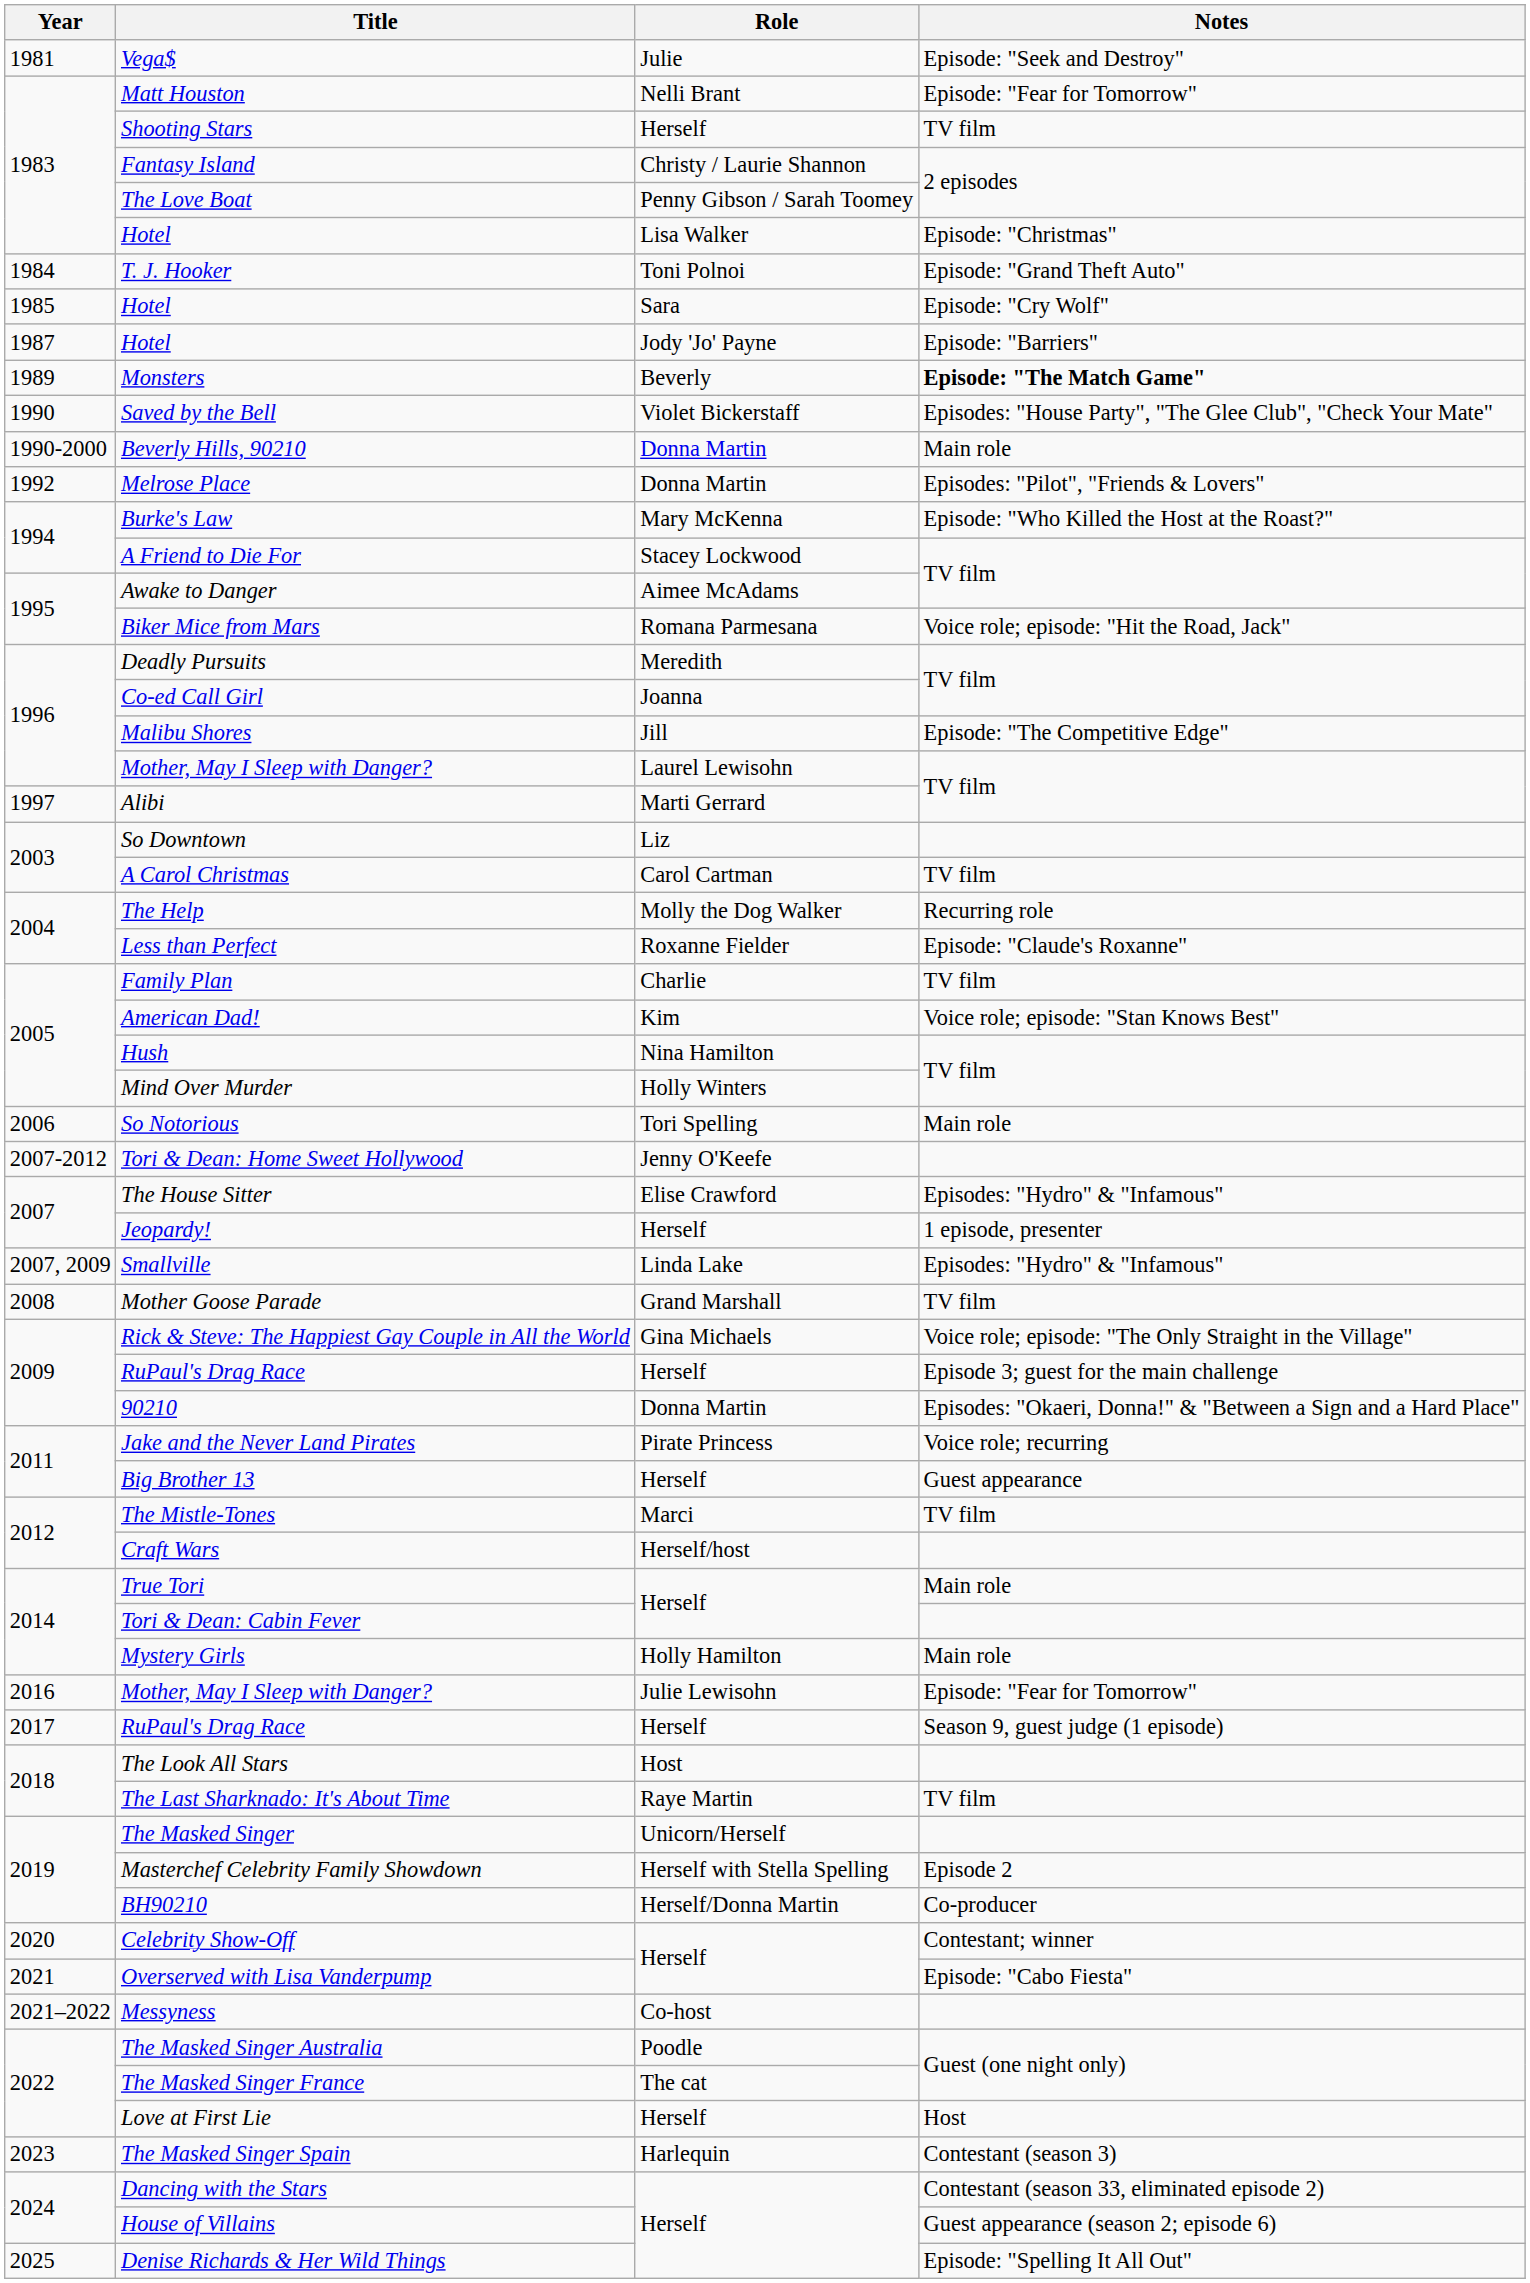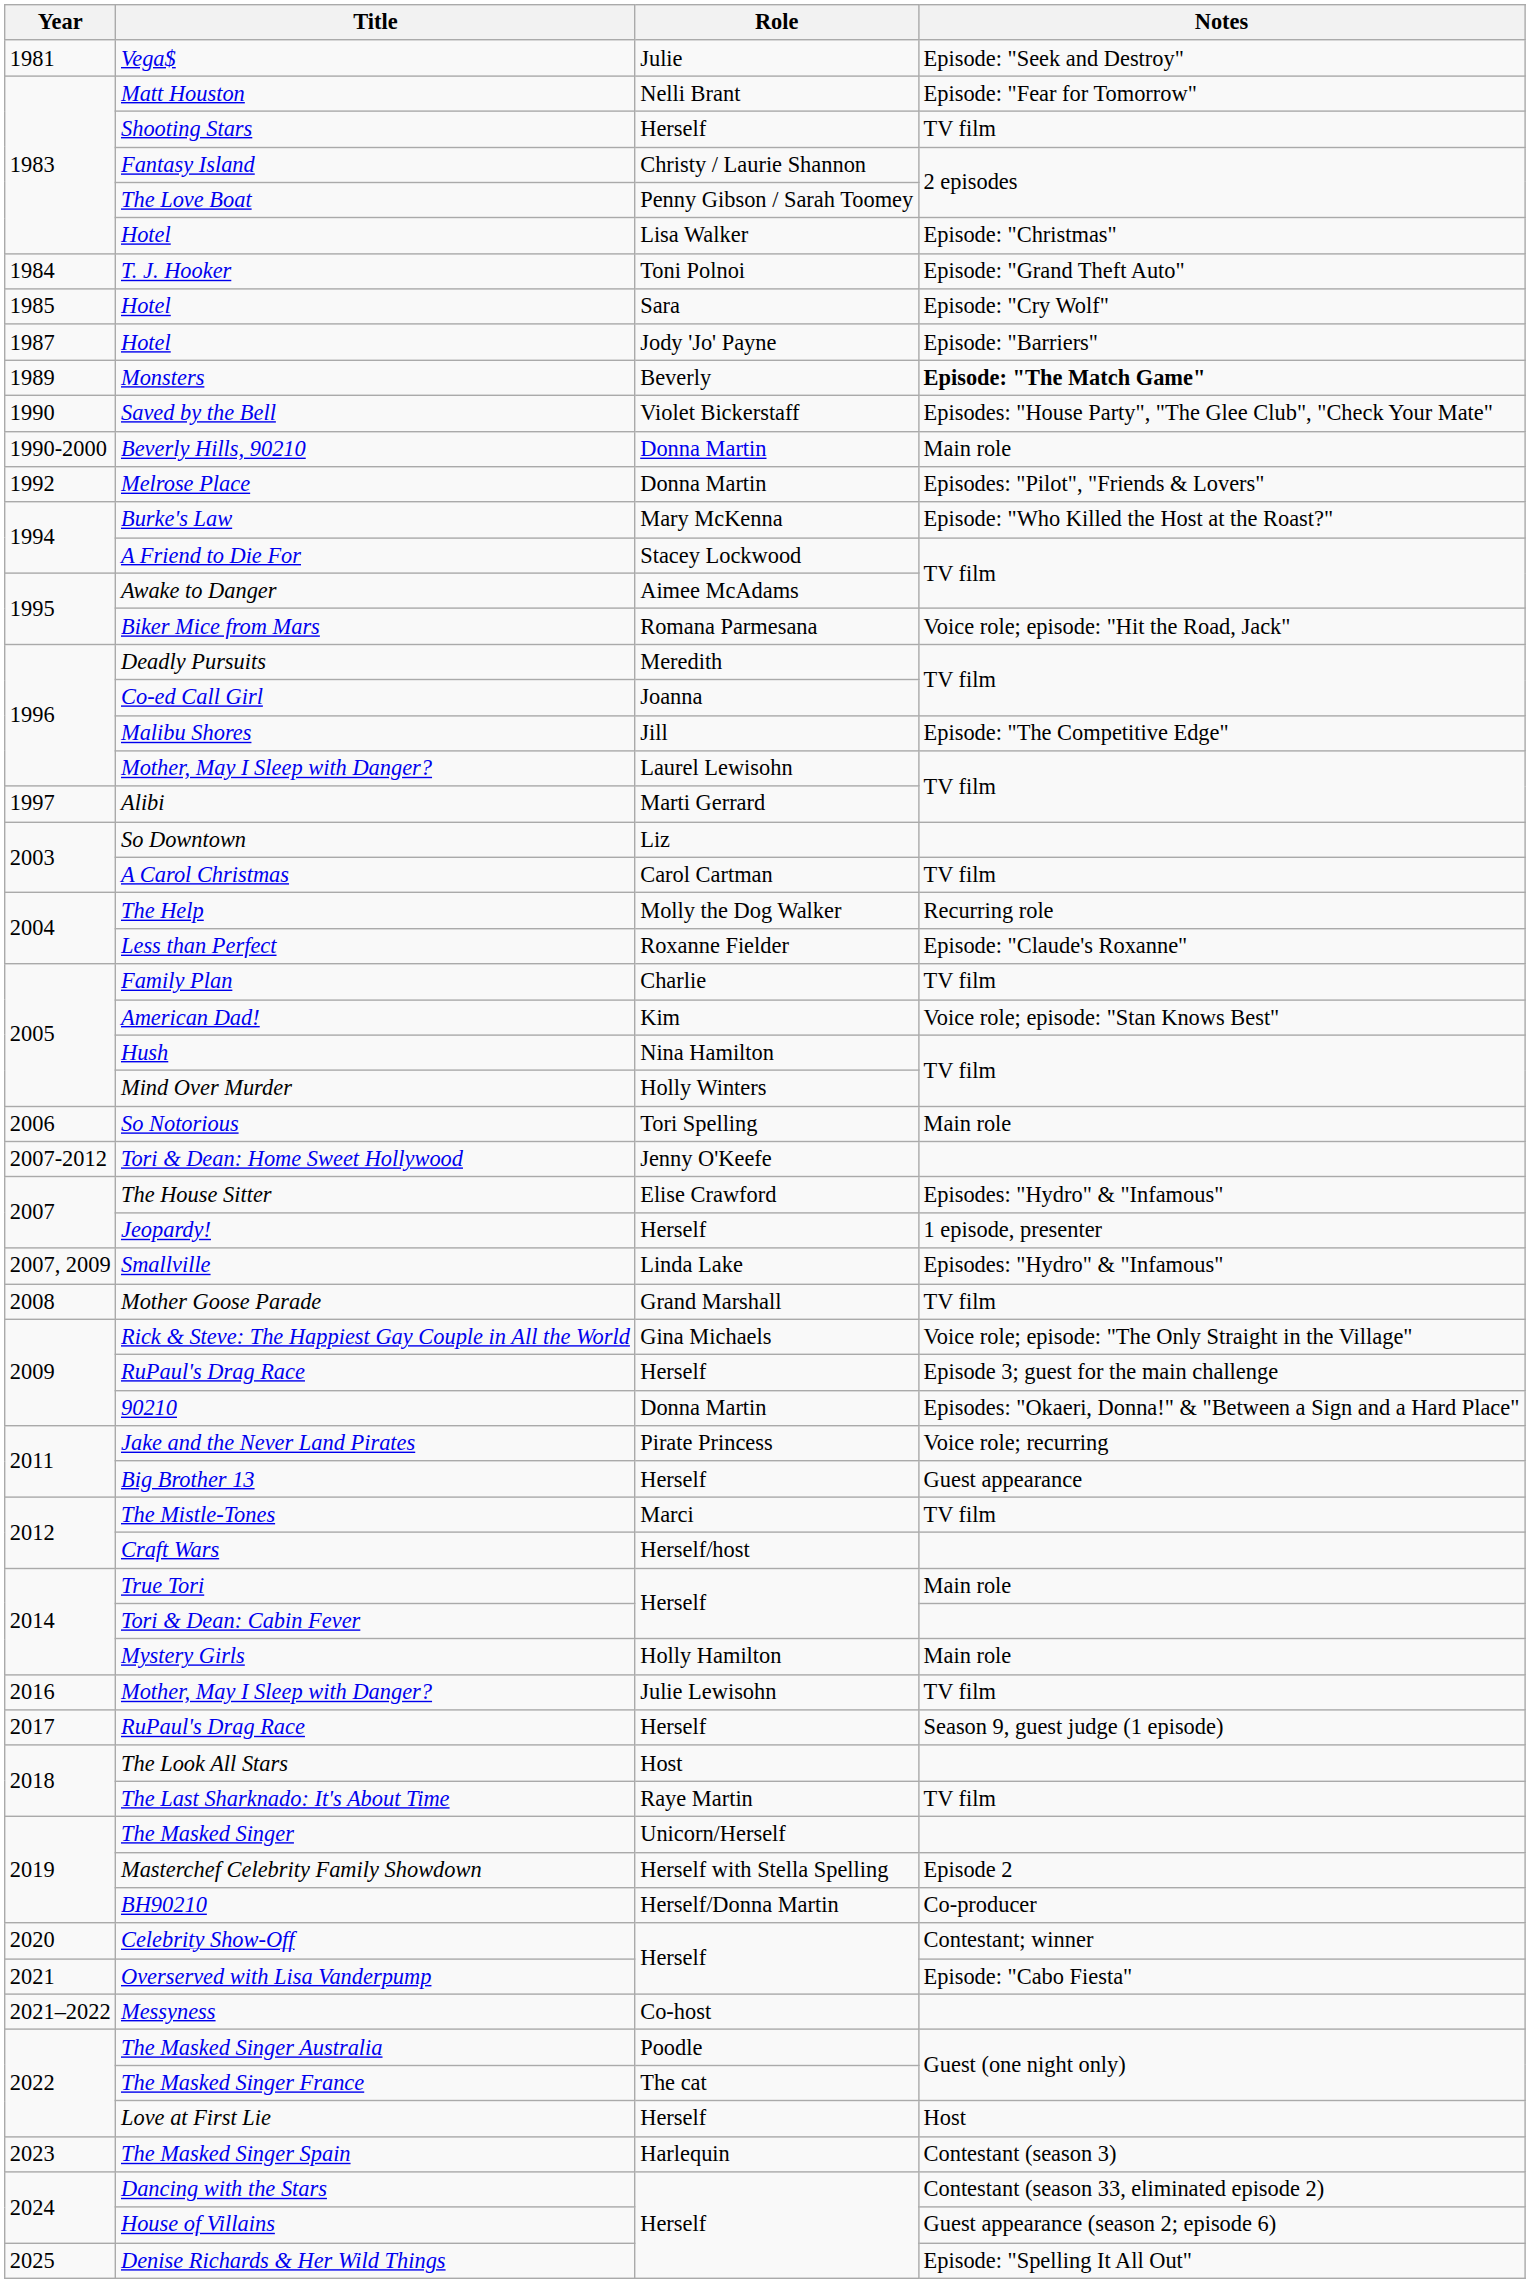2016 / Mother, May I Sleep with Danger? | Notes: Episode: "Fear for Tomorrow" -> TV film
